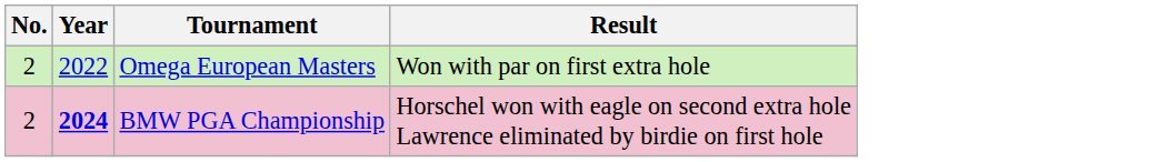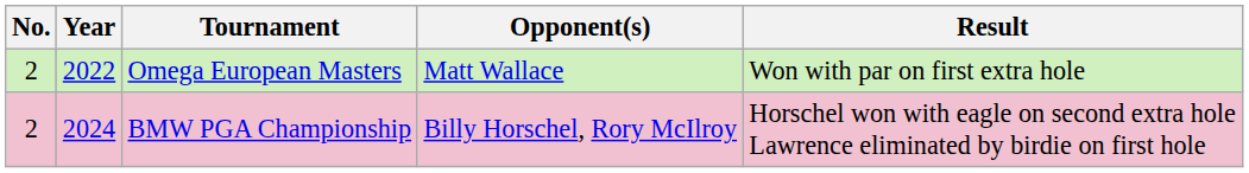+ column: Opponent(s) | Matt Wallace | Billy Horschel, Rory McIlroy
BMW PGA Championship | Year: bold -> normal
